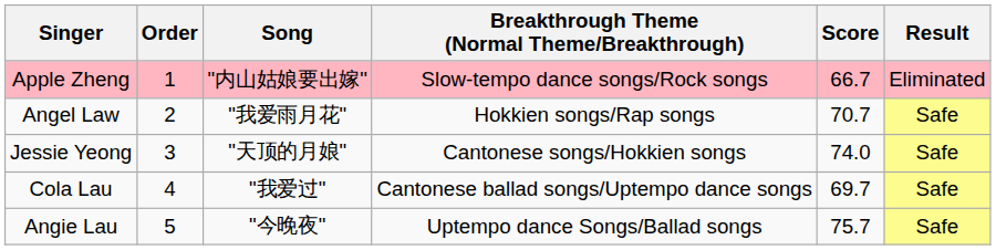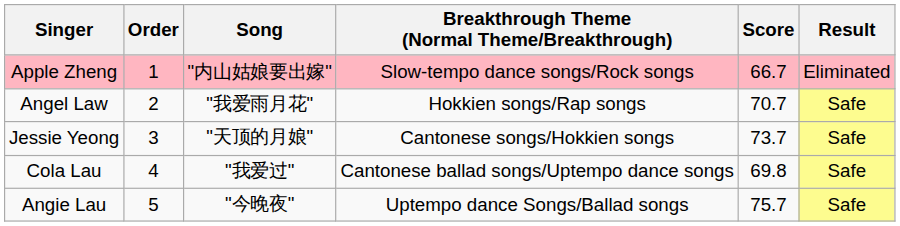Jessie Yeong | Score: 74.0 -> 73.7
Cola Lau | Score: 69.7 -> 69.8
